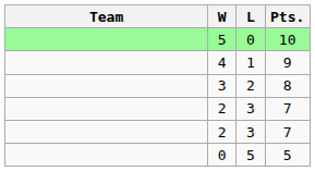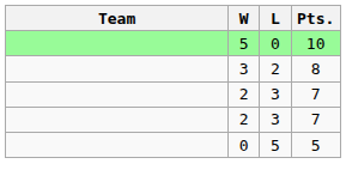- row: 4 | 1 | 9
